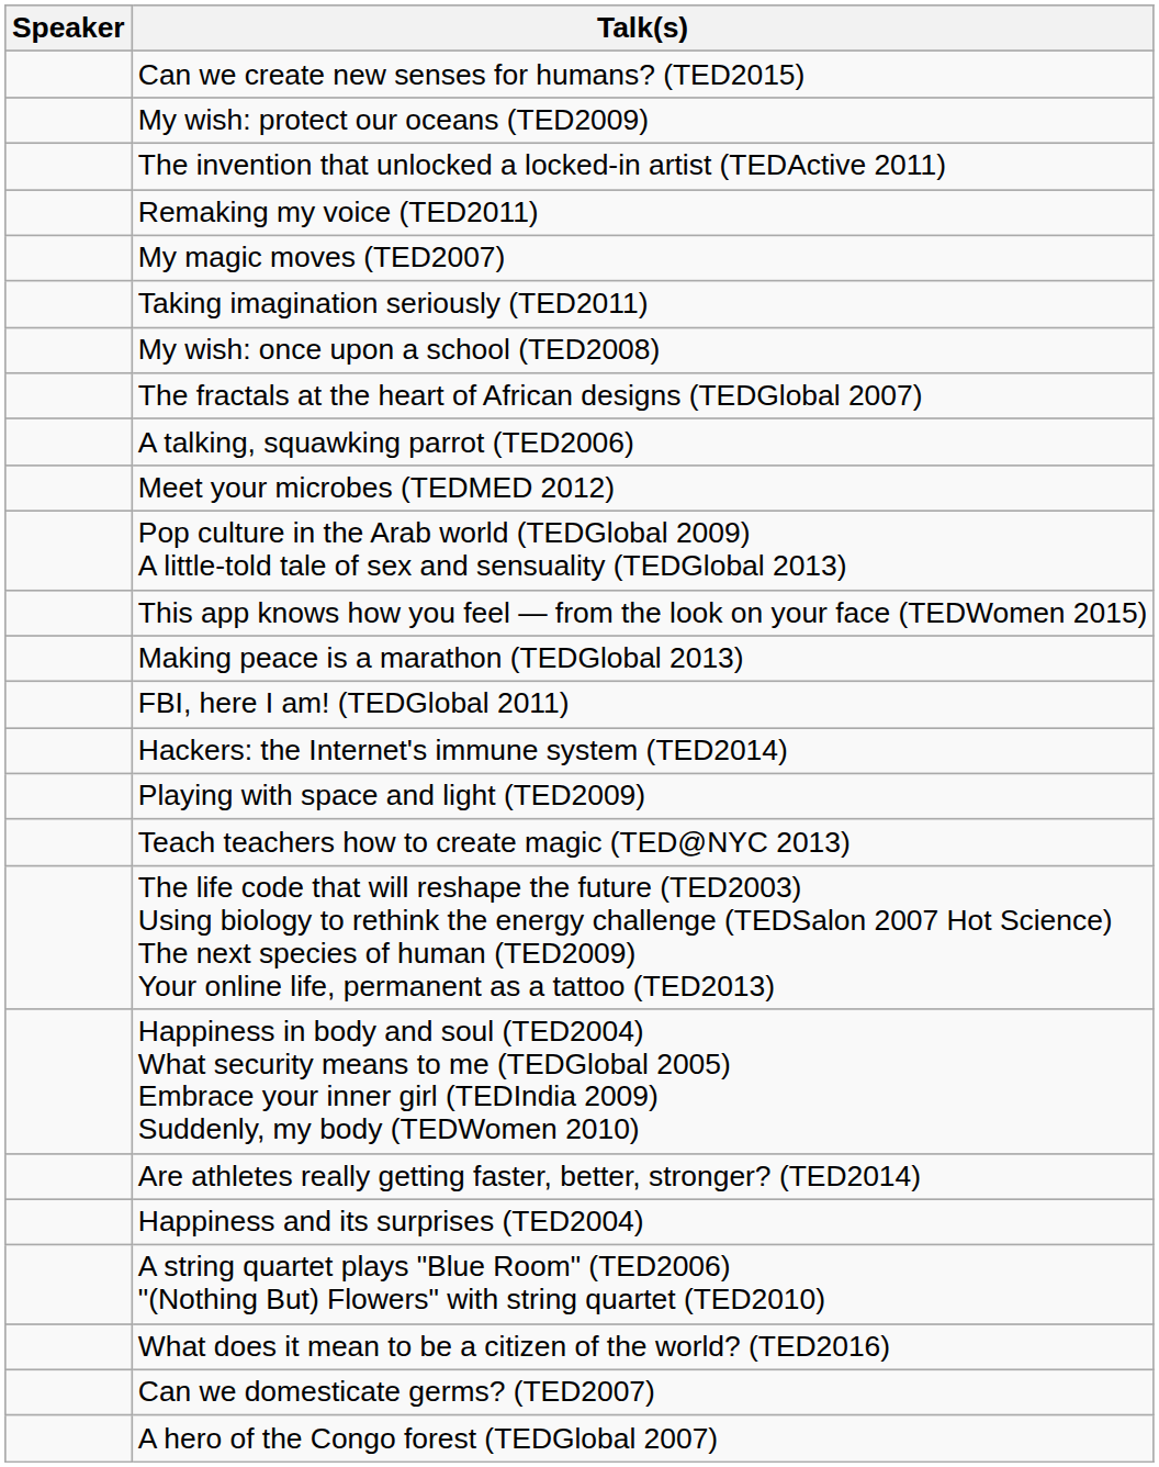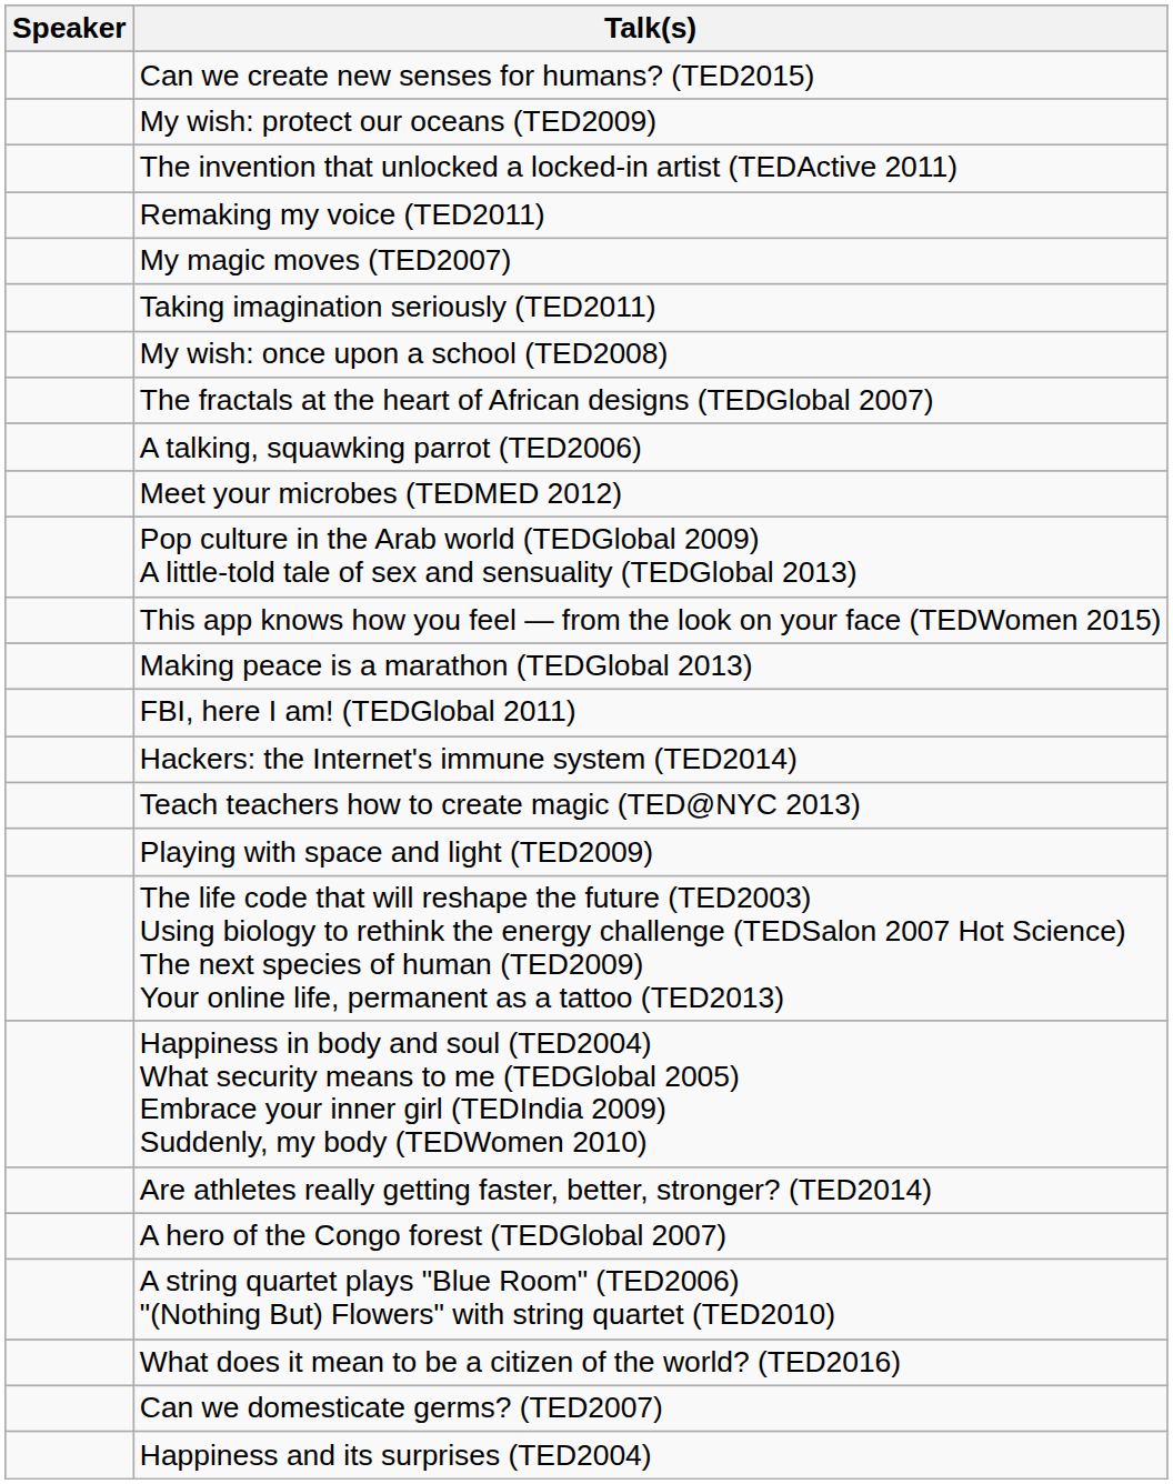rows swapped: Playing with space and light (TED2009) <-> Teach teachers how to create magic (TED@NYC 2013)
rows swapped: Happiness and its surprises (TED2004) <-> A hero of the Congo forest (TEDGlobal 2007)
